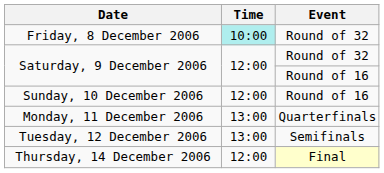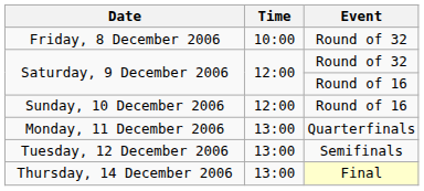Friday, 8 December 2006 | Time: paleturquoise background -> no background
Thursday, 14 December 2006 | Time: 12:00 -> 13:00
